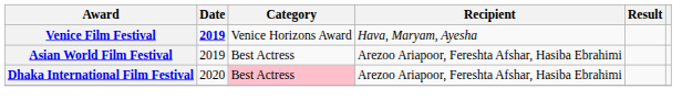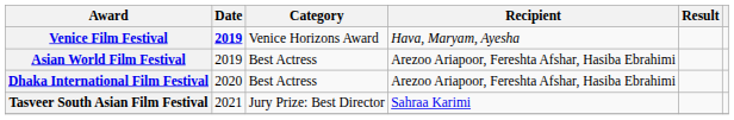Dhaka International Film Festival | Category: pink background -> no background
+ row: Tasveer South Asian Film Festival | 2021 | Jury Prize: Best Director | Sahraa Karimi
